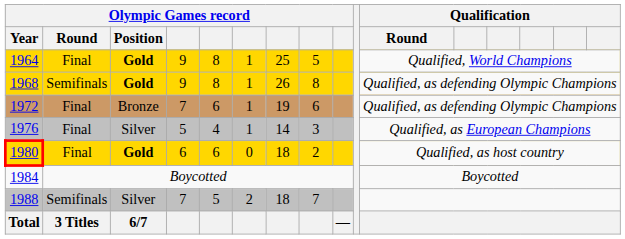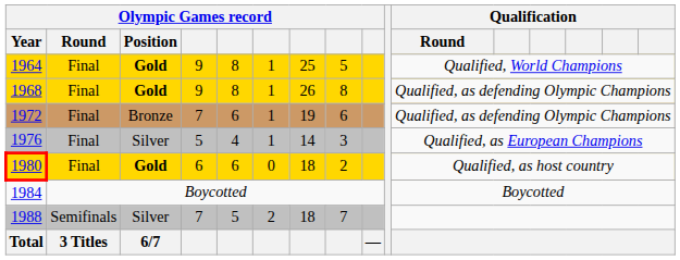1968 | Olympic Games record / Round: Semifinals -> Final
